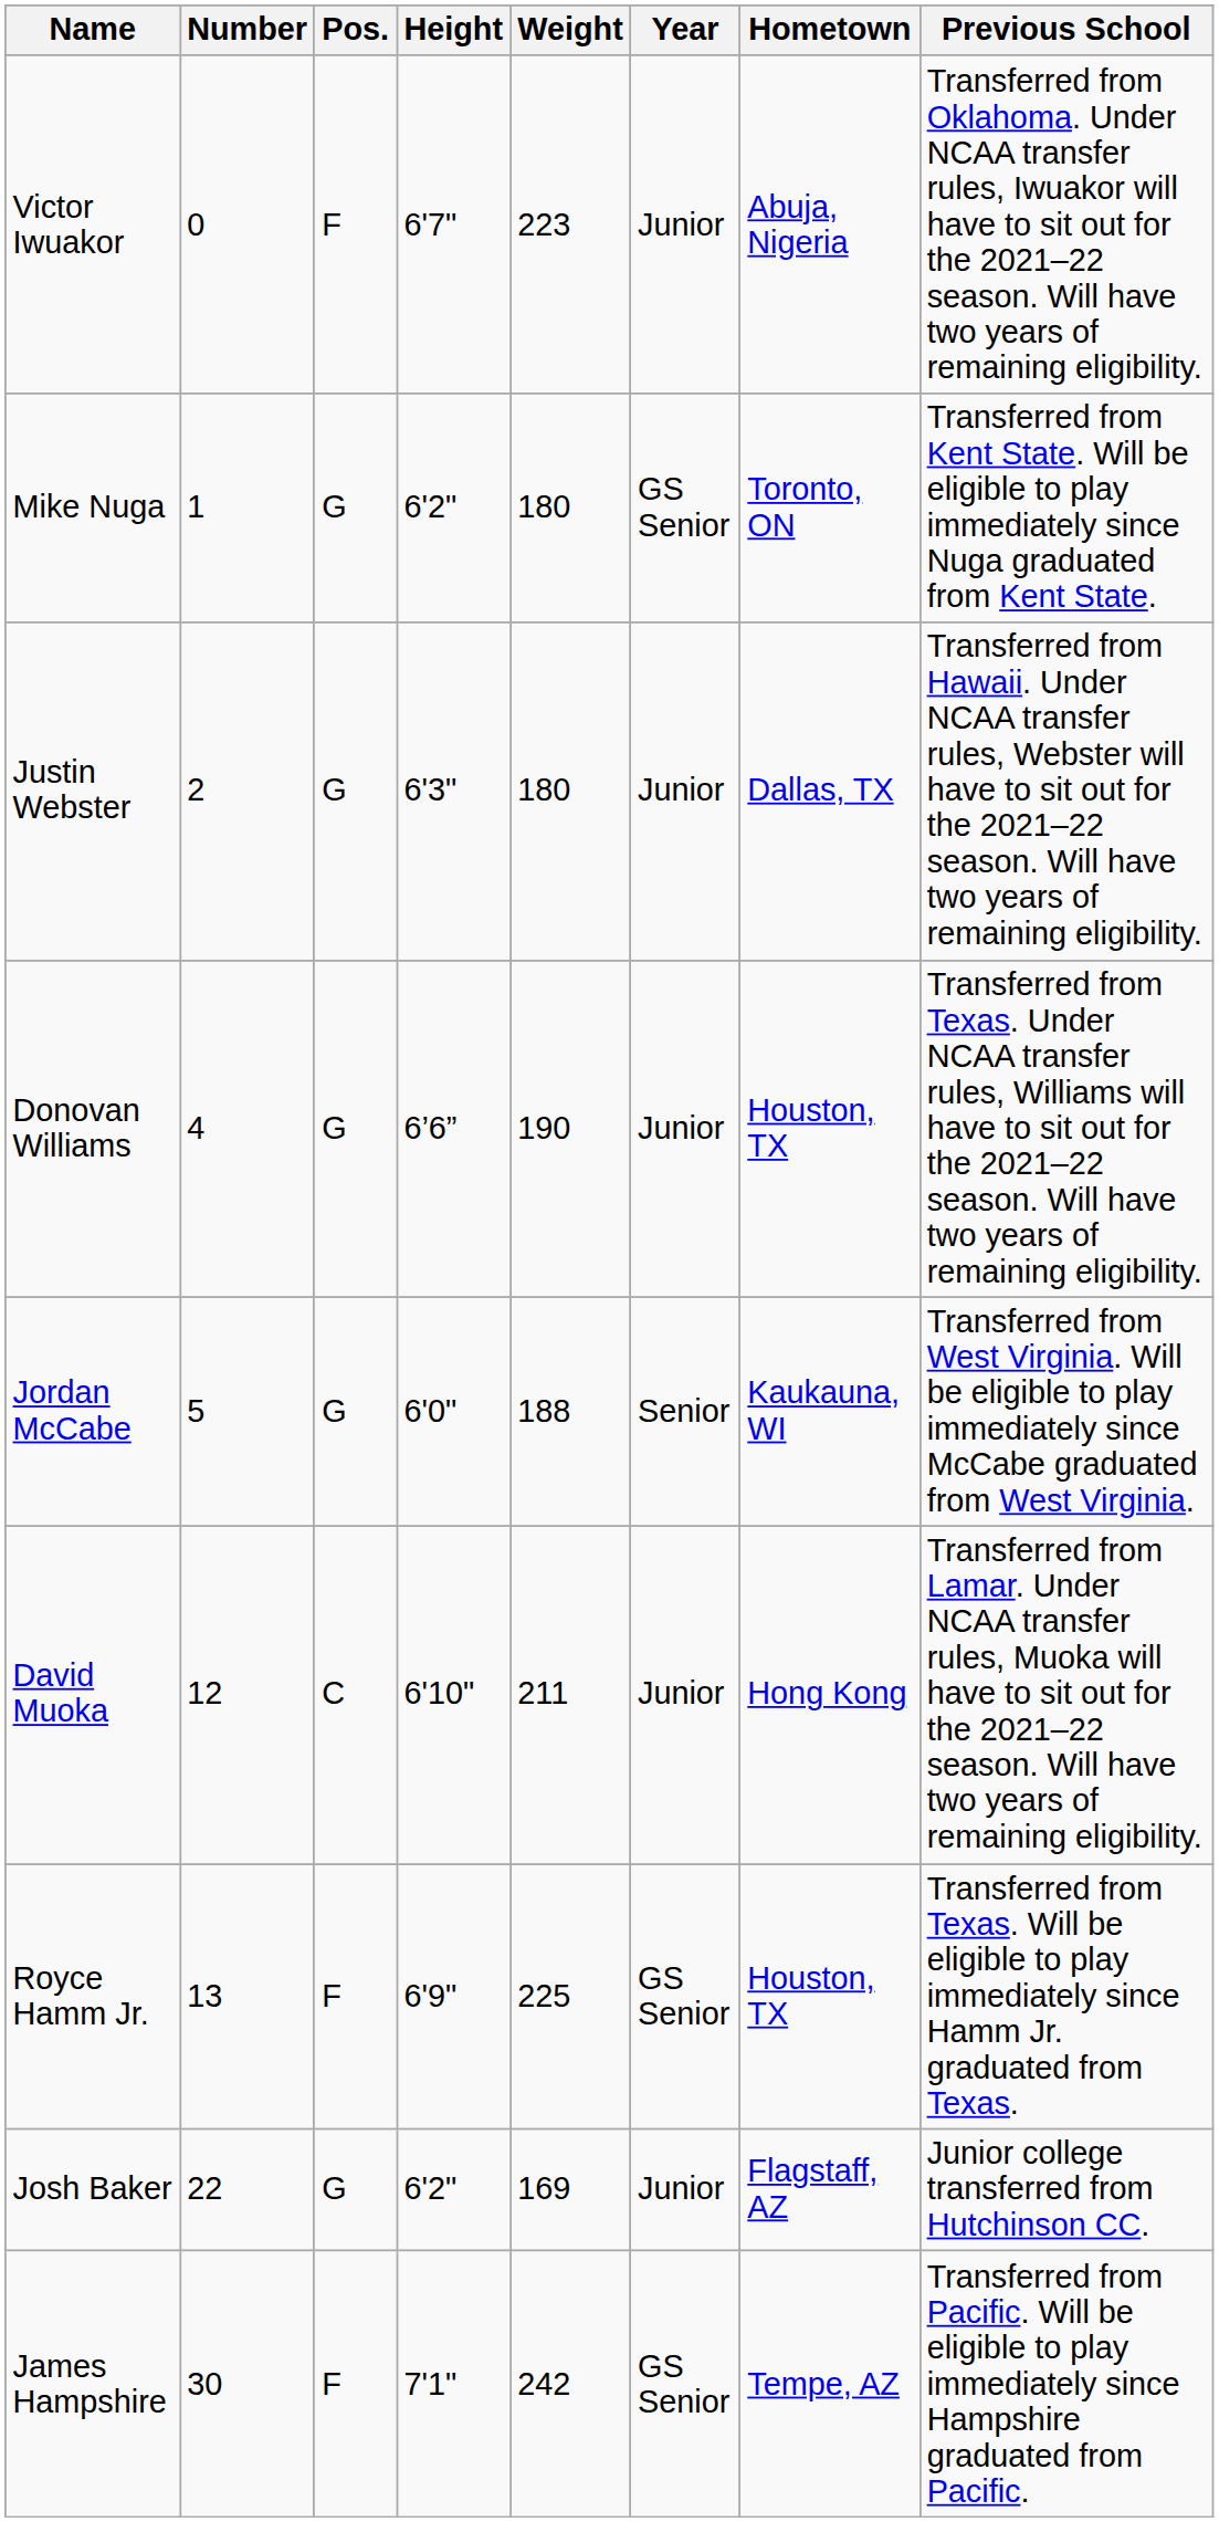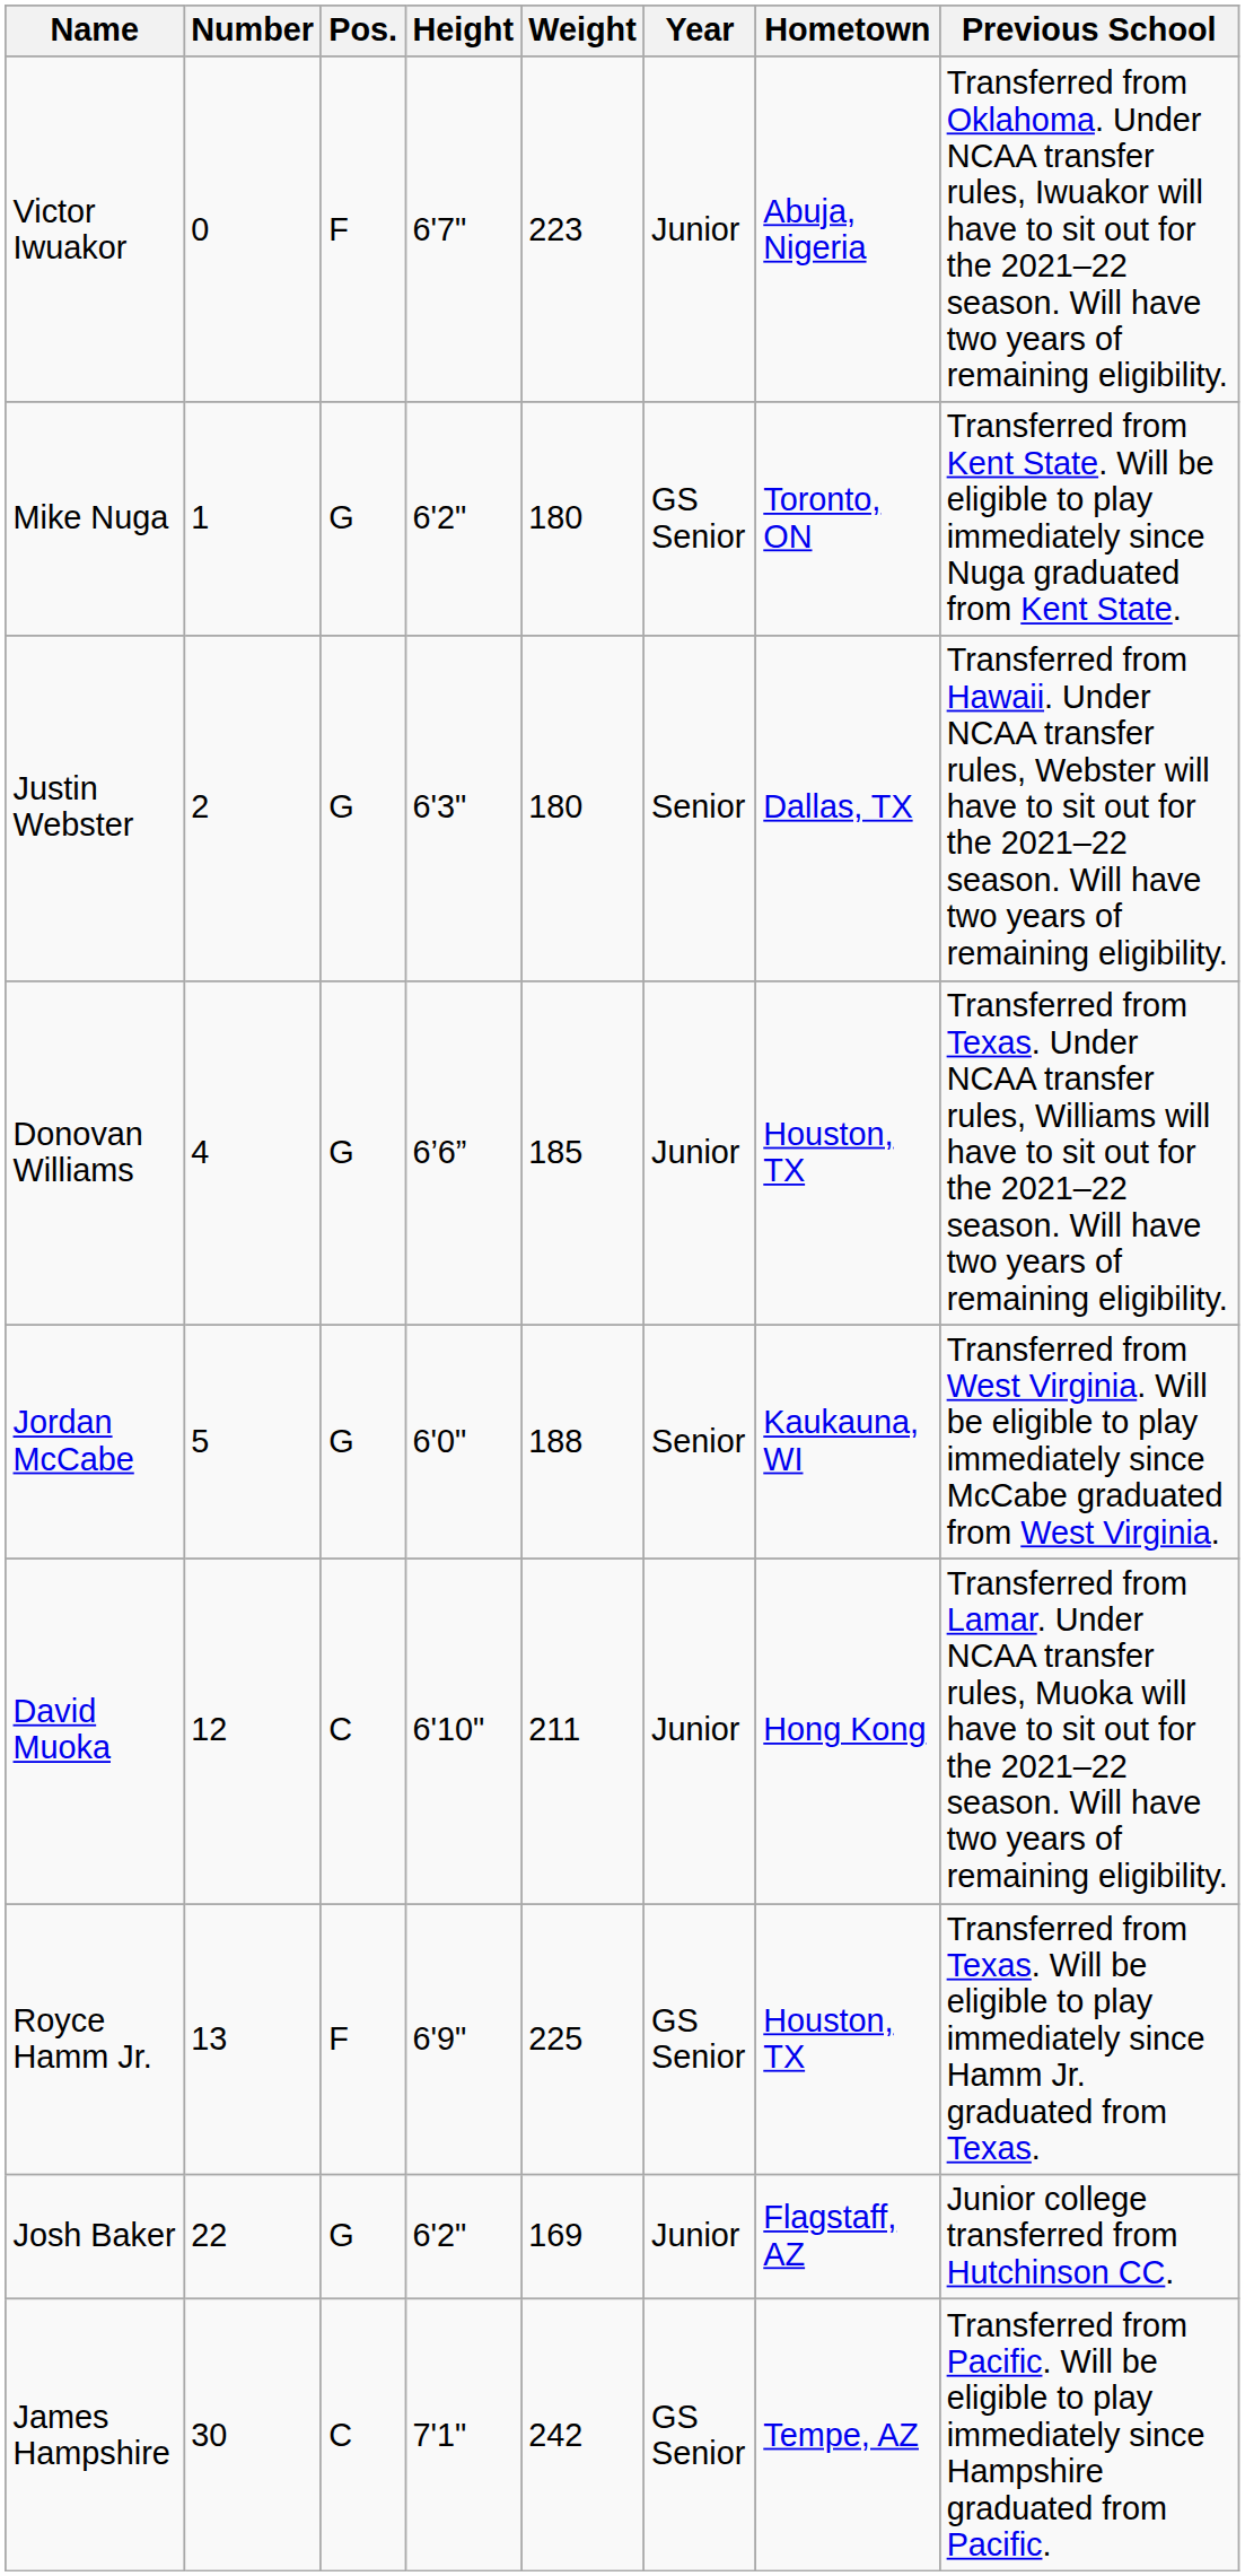Justin Webster | Year: Junior -> Senior
Donovan Williams | Weight: 190 -> 185
James Hampshire | Pos.: F -> C
